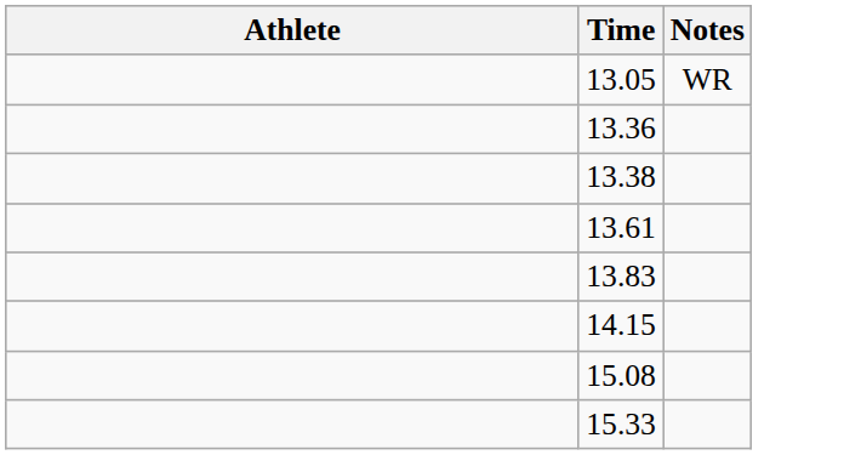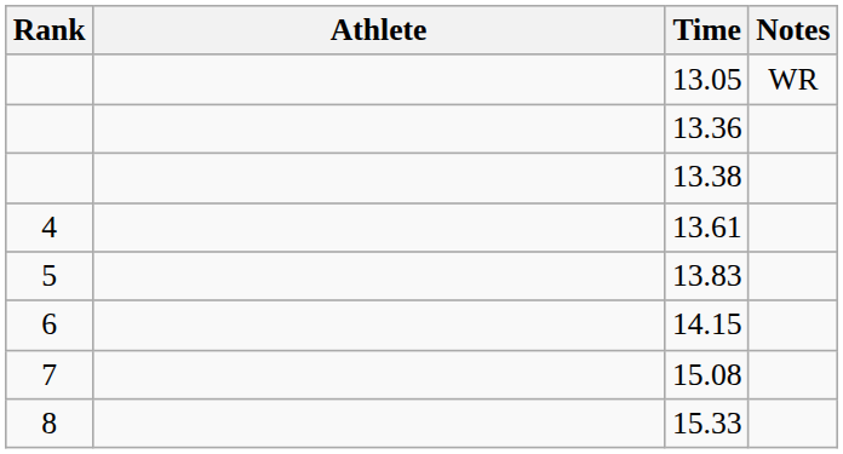+ column: Rank | 4 | 5 | 6 | 7 | 8
